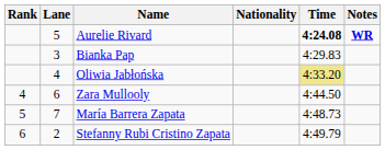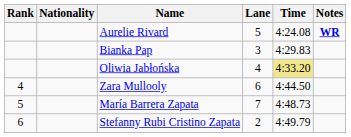columns swapped: Lane <-> Nationality
Aurelie Rivard | Time: bold -> normal
